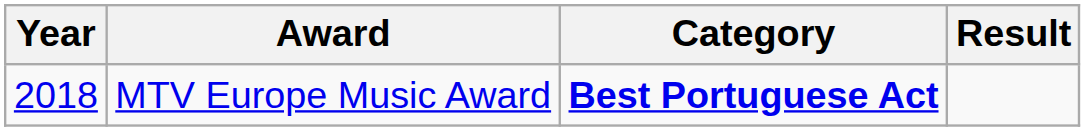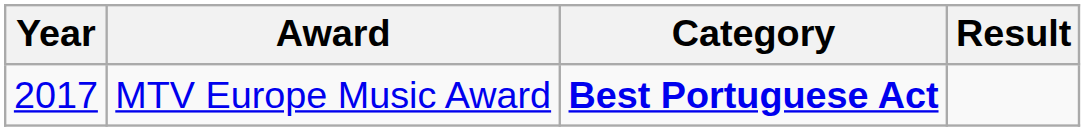MTV Europe Music Award | Year: 2018 -> 2017
